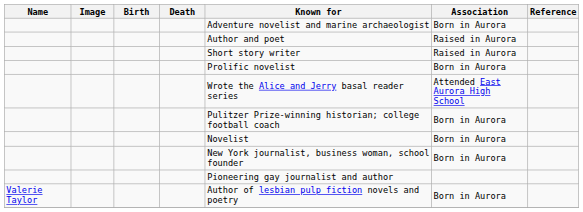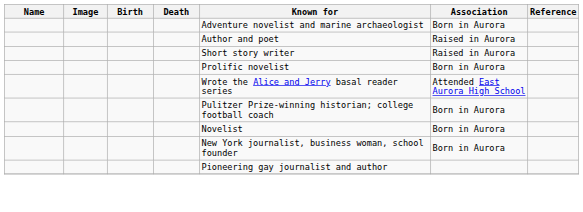- row: Valerie Taylor | Author of lesbian pulp fiction novels and poetry | Born in Aurora
